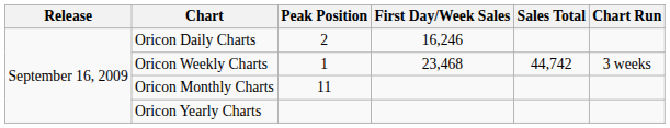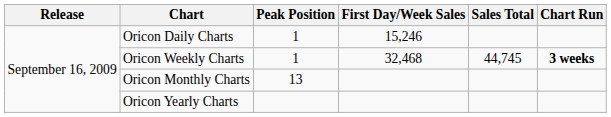Oricon Daily Charts | Peak Position: 2 -> 1
Oricon Daily Charts | First Day/Week Sales: 16,246 -> 15,246
Oricon Weekly Charts | First Day/Week Sales: 23,468 -> 32,468
Oricon Weekly Charts | Sales Total: 44,742 -> 44,745
Oricon Weekly Charts | Chart Run: normal -> bold
Oricon Monthly Charts | Peak Position: 11 -> 13
